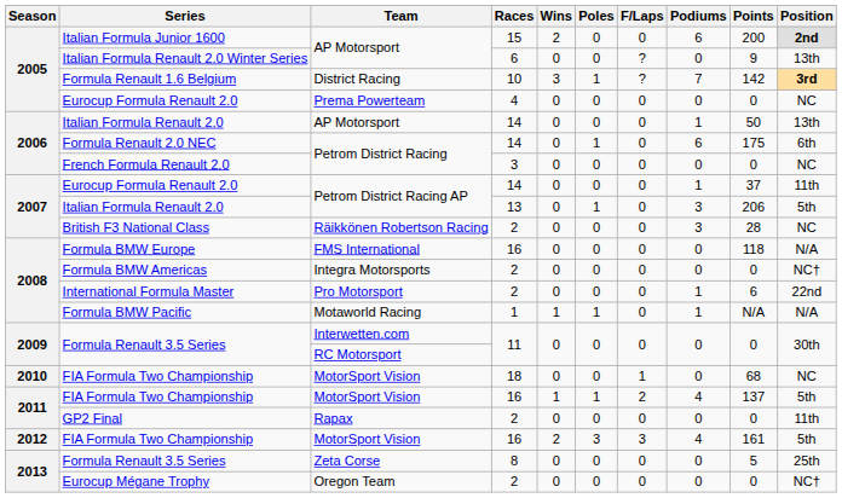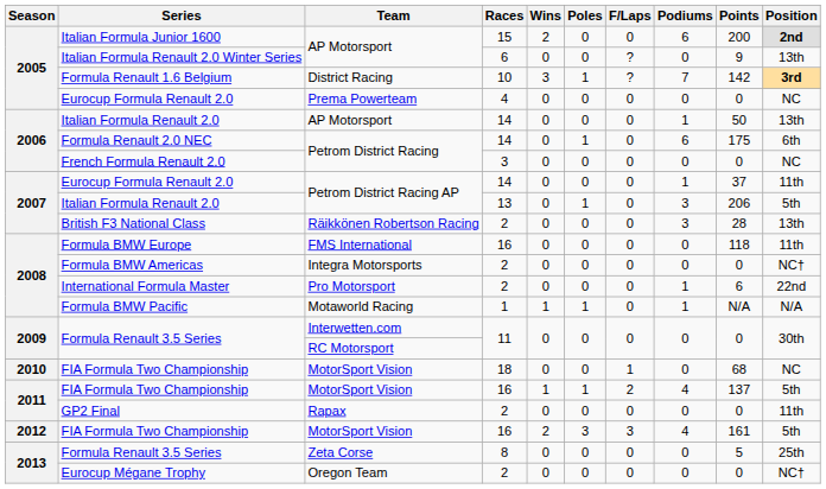British F3 National Class | Position: NC -> 13th
Formula BMW Europe | Position: N/A -> 11th
